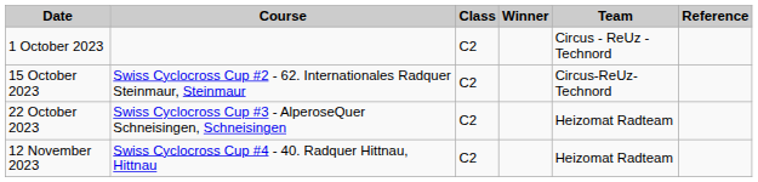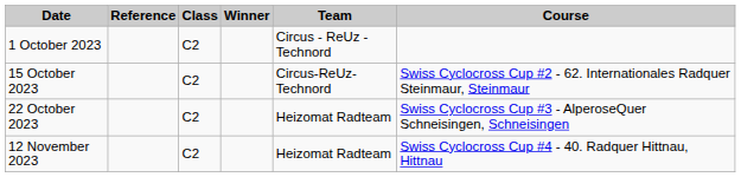columns swapped: Course <-> Reference
